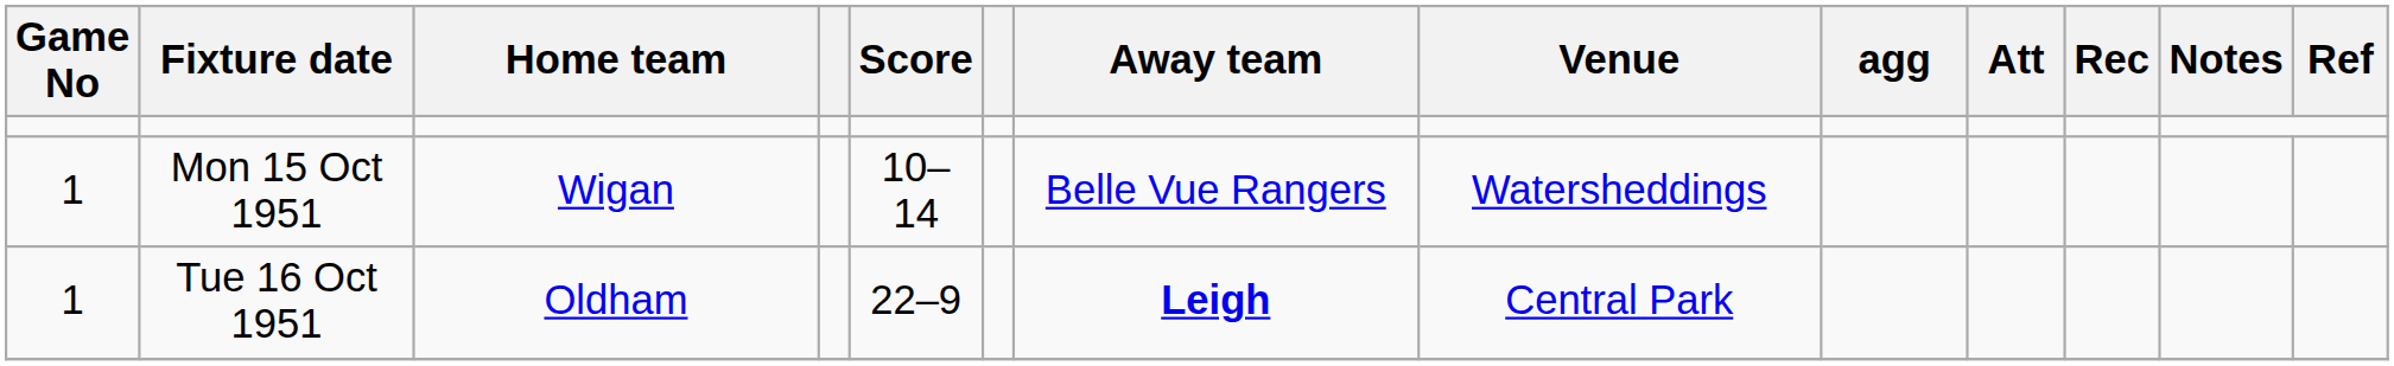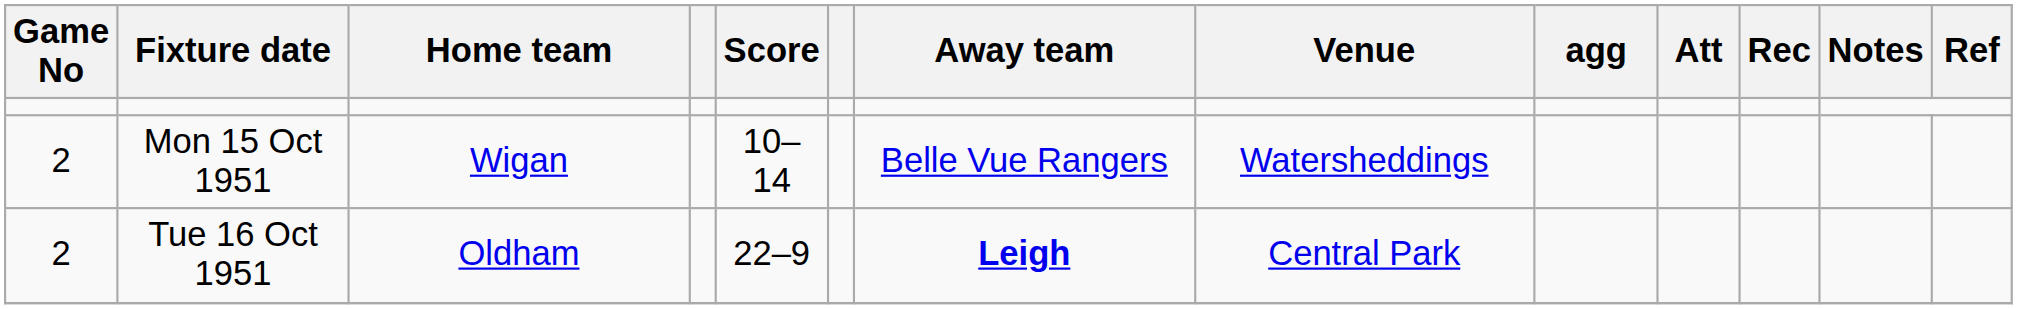Mon 15 Oct 1951 | Game No: 1 -> 2
Tue 16 Oct 1951 | Game No: 1 -> 2
